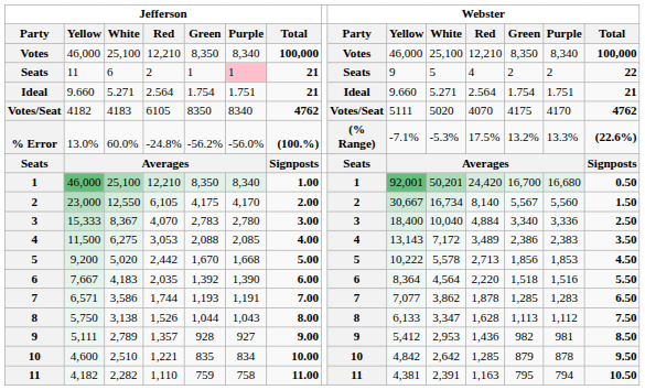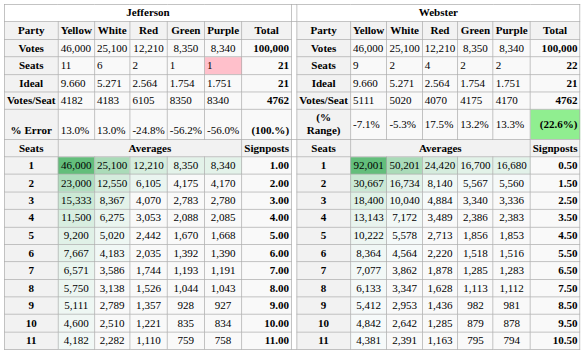Seats / 11 | column 11: 5 -> 2
% Error | column 3: 60.0% -> 13.0%
% Error | column 15: no background -> lightgreen background
